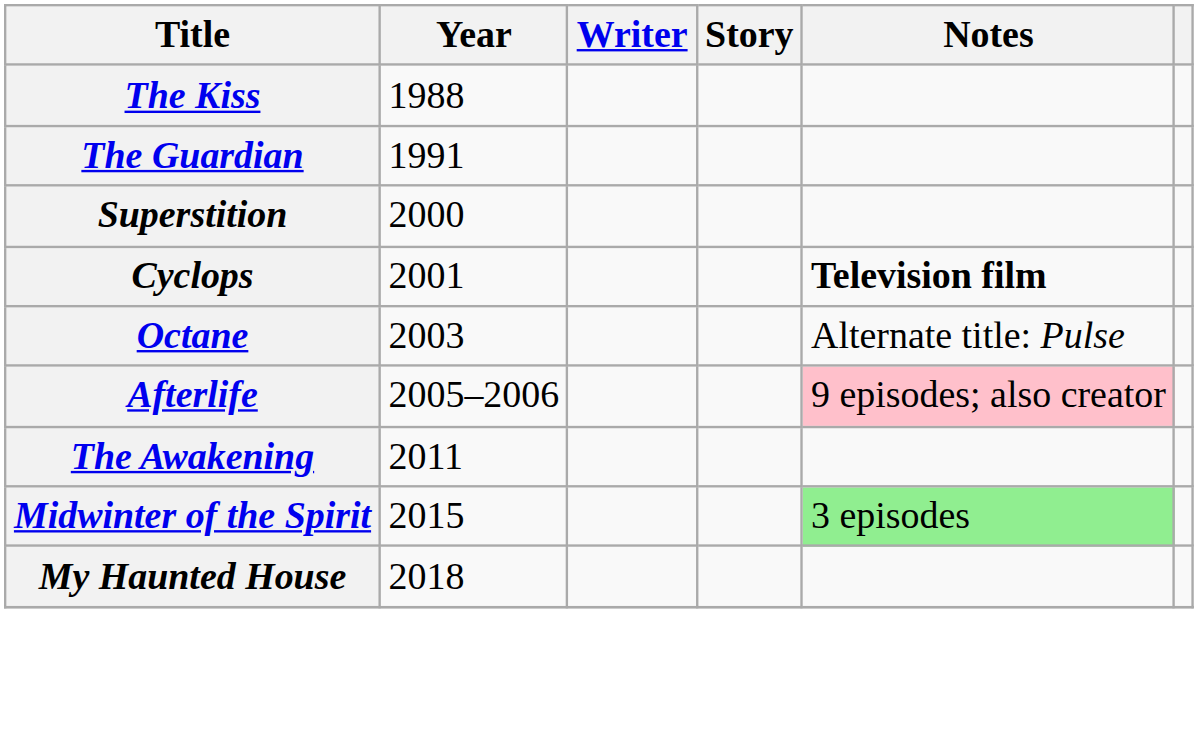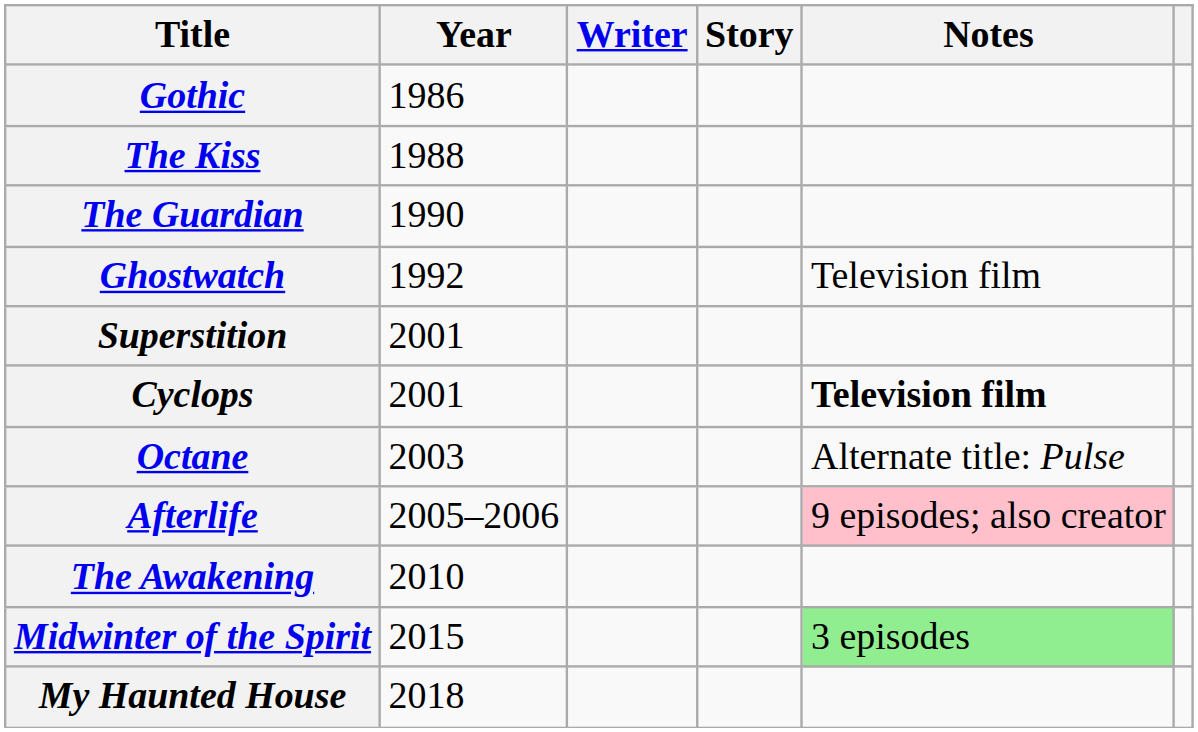+ row: Gothic | 1986
The Guardian | Year: 1991 -> 1990
+ row: Ghostwatch | 1992 | Television film
Superstition | Year: 2000 -> 2001
The Awakening | Year: 2011 -> 2010
